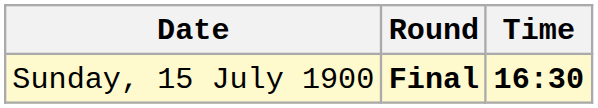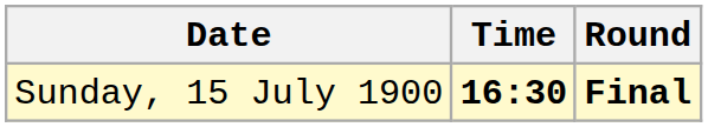columns swapped: Time <-> Round
